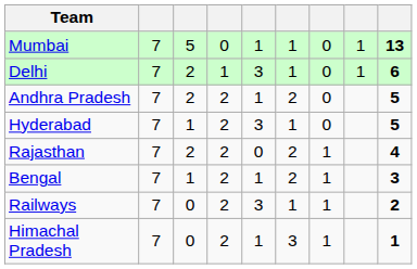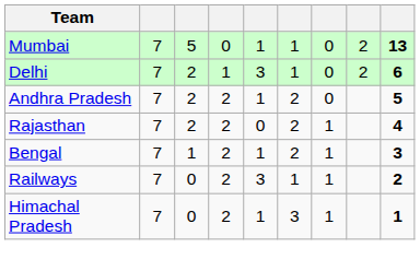Mumbai | column 8: 1 -> 2
Delhi | column 8: 1 -> 2
- row: Hyderabad | 7 | 1 | 2 | 3 | 1 | 0 | 5
